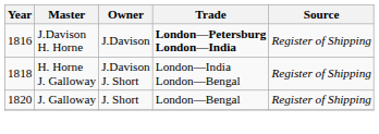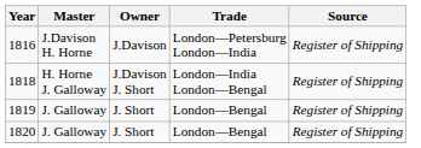1816 | Trade: bold -> normal
+ row: 1819 | J. Galloway | J. Short | London—Bengal | Register of Shipping
